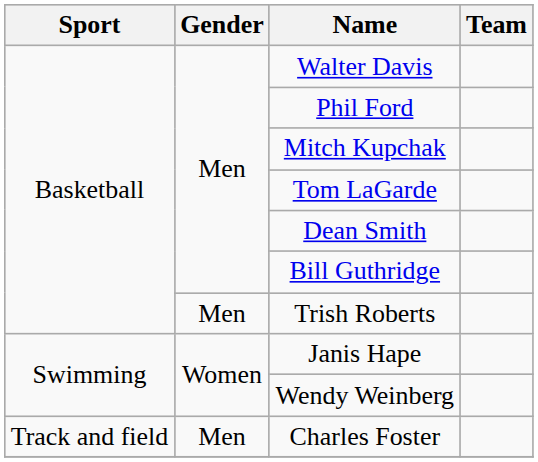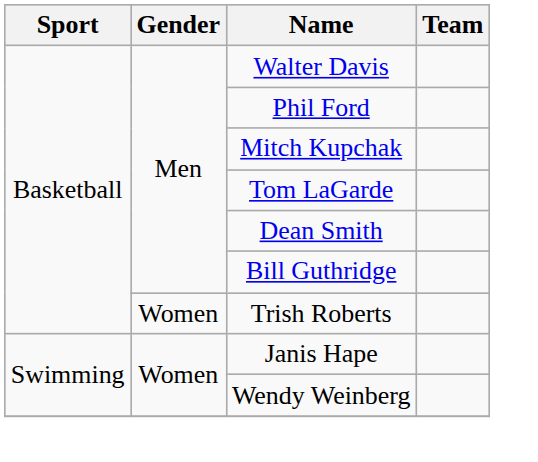Trish Roberts | Gender: Men -> Women
- row: Track and field | Men | Charles Foster
